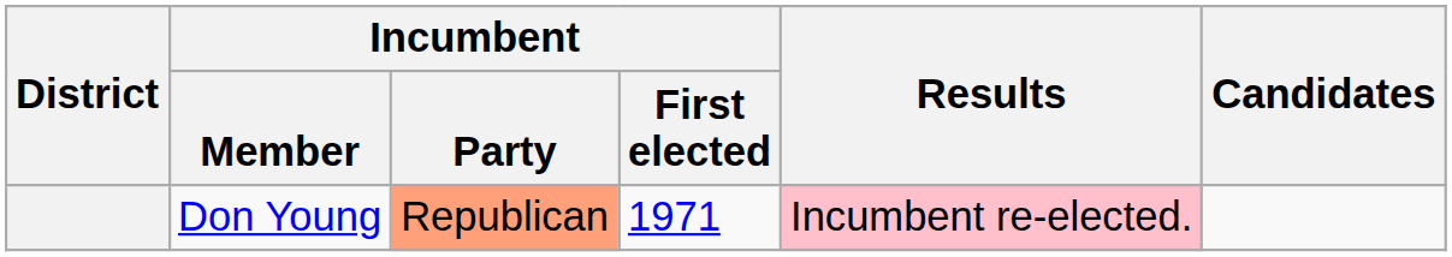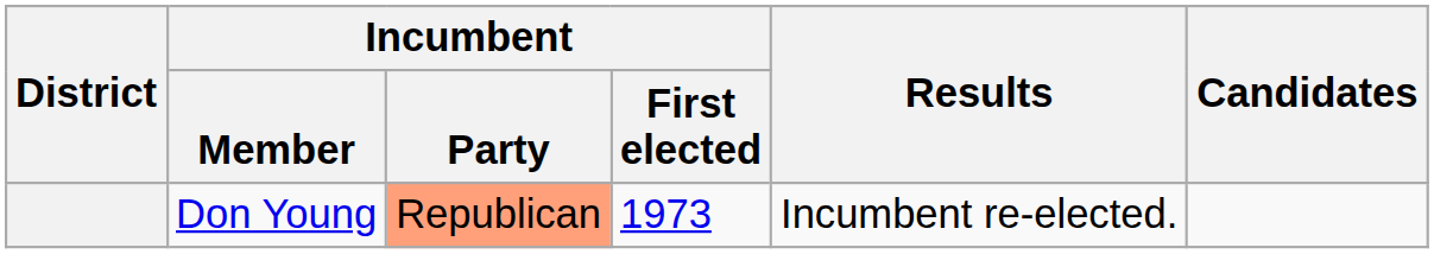Don Young | Incumbent / First elected: 1971 -> 1973
Don Young | Results: pink background -> no background
